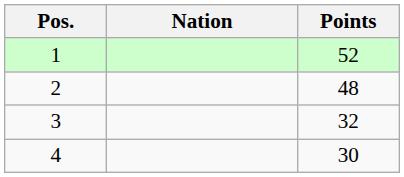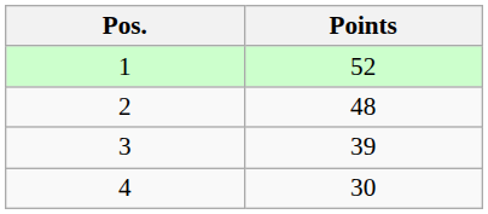- column: Nation
3 | Points: 32 -> 39
